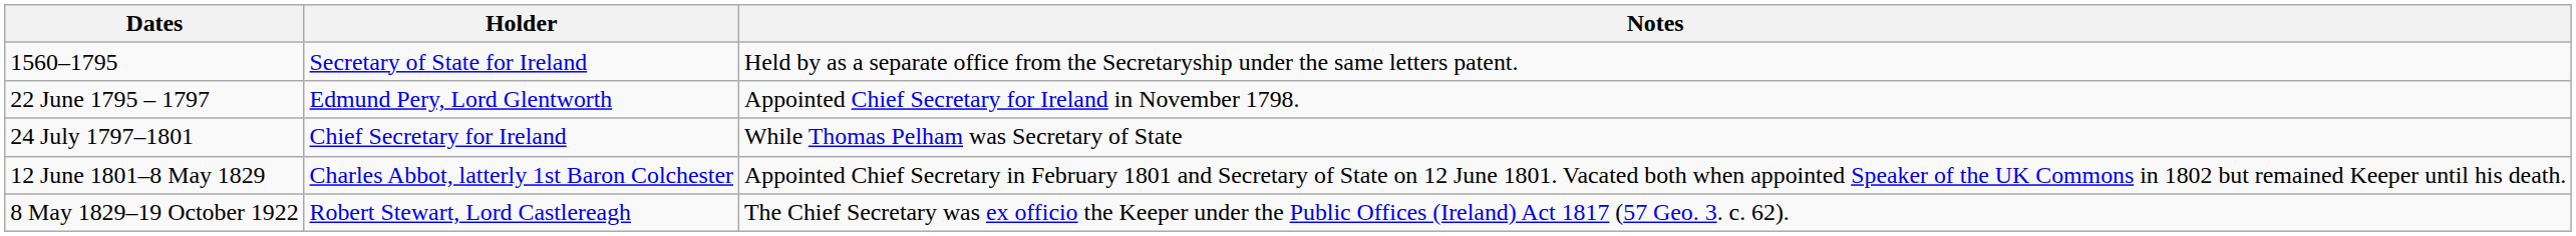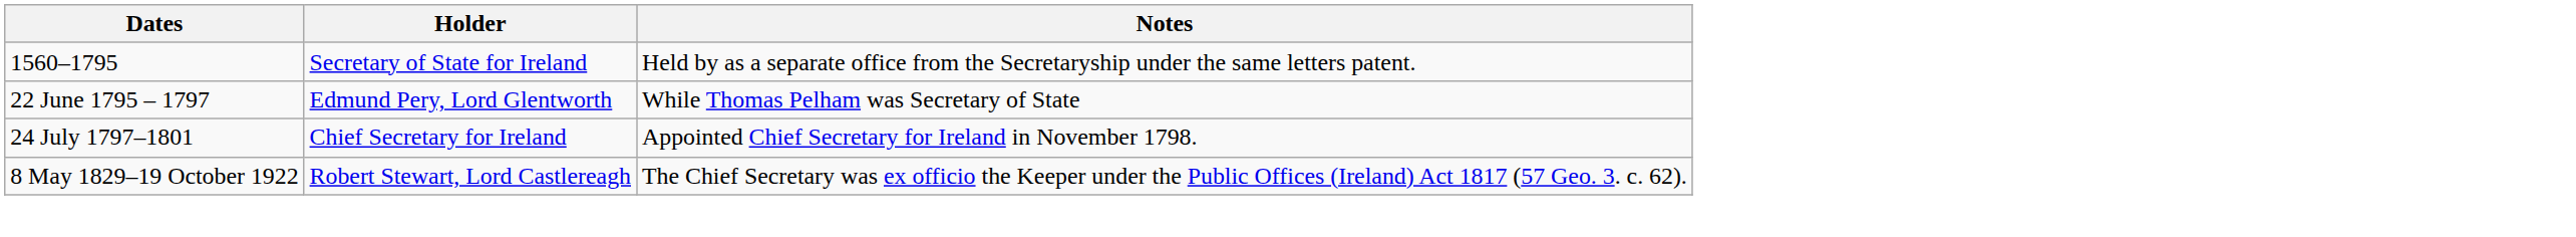22 June 1795 – 1797 | Notes: Appointed Chief Secretary for Ireland in November 1798. -> While Thomas Pelham was Secretary of State
24 July 1797–1801 | Notes: While Thomas Pelham was Secretary of State -> Appointed Chief Secretary for Ireland in November 1798.
- row: 12 June 1801–8 May 1829 | Charles Abbot, latterly 1st Baron Colchester | Appointed Chief Secretary in February 1801 and Secretary of State on 12 June 1801. Vacated both when appointed Speaker of the UK Commons in 1802 but remained Keeper until his death.
